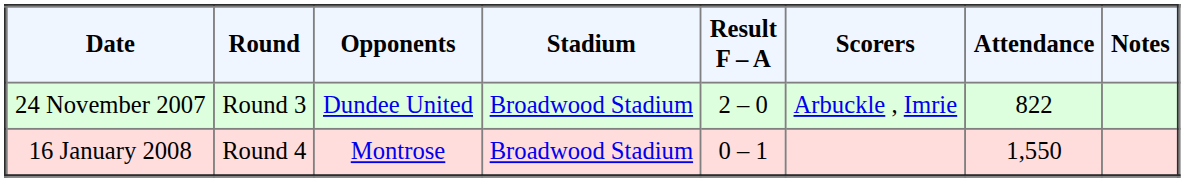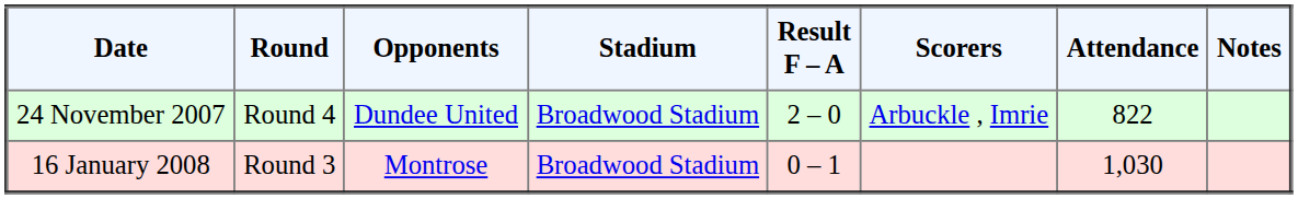24 November 2007 | Round: Round 3 -> Round 4
16 January 2008 | Round: Round 4 -> Round 3
16 January 2008 | Attendance: 1,550 -> 1,030
